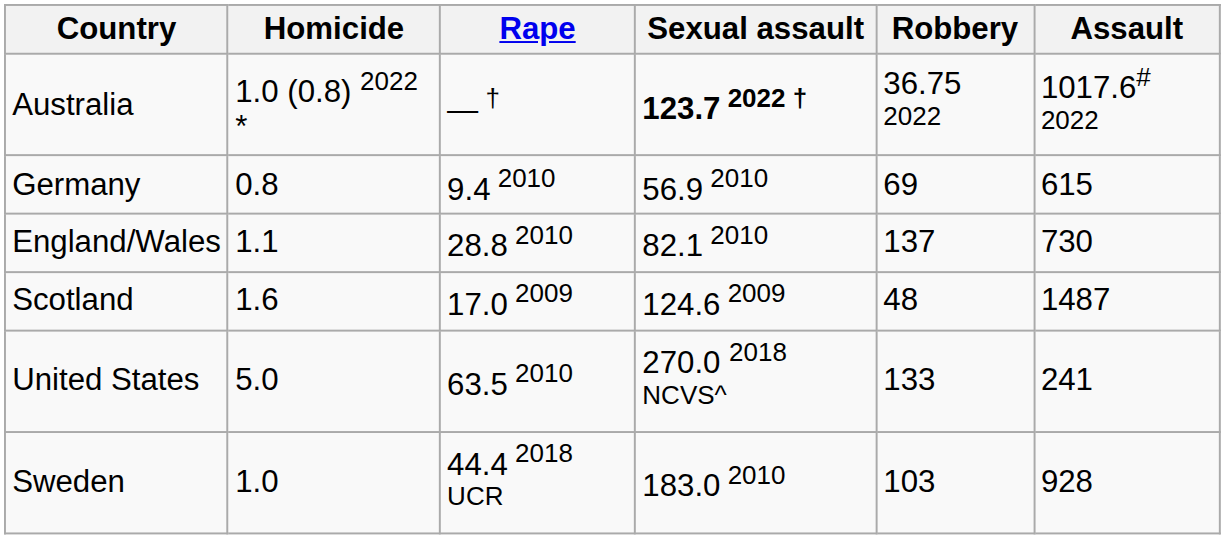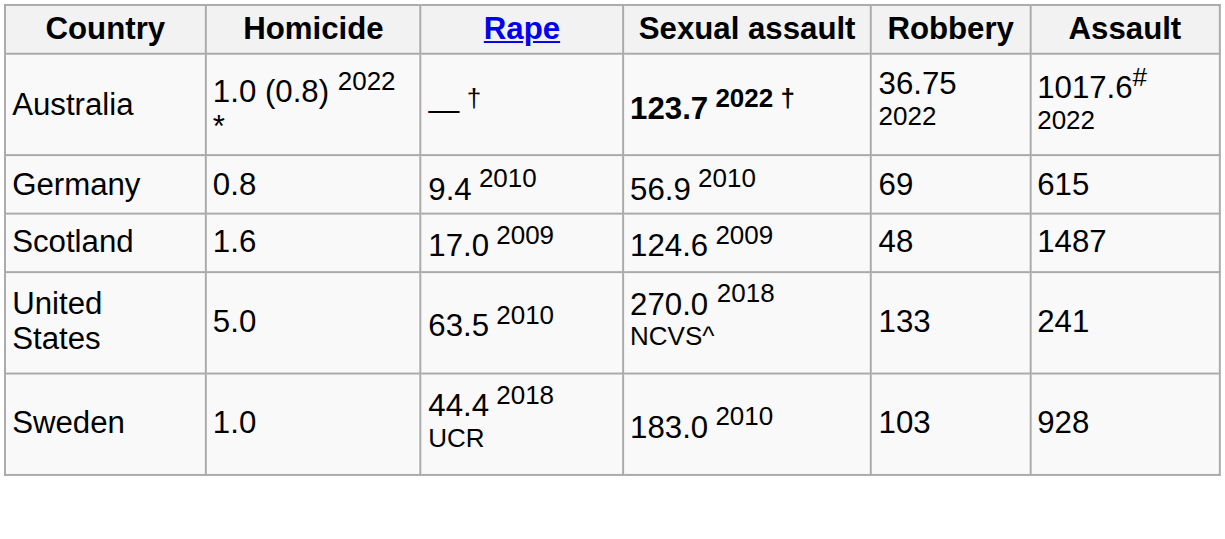- row: England/Wales | 1.1 | 28.8 2010 | 82.1 2010 | 137 | 730
